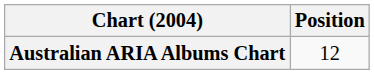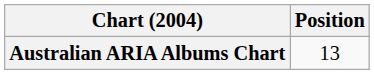Australian ARIA Albums Chart | Position: 12 -> 13
